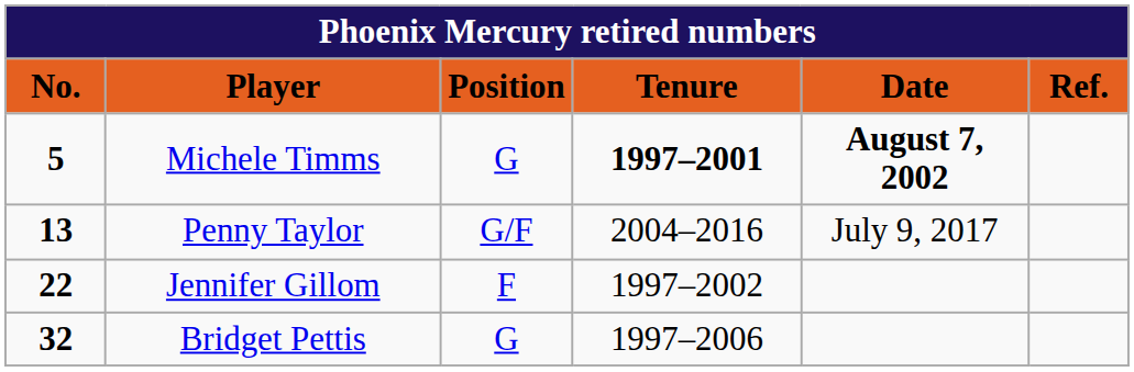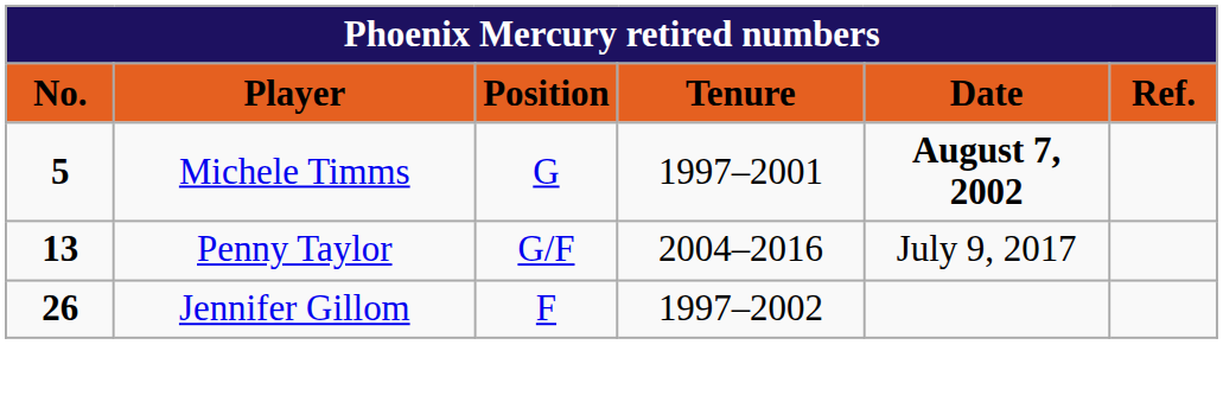Michele Timms | Tenure: bold -> normal
Jennifer Gillom | No.: 22 -> 26
- row: 32 | Bridget Pettis | G | 1997–2006
